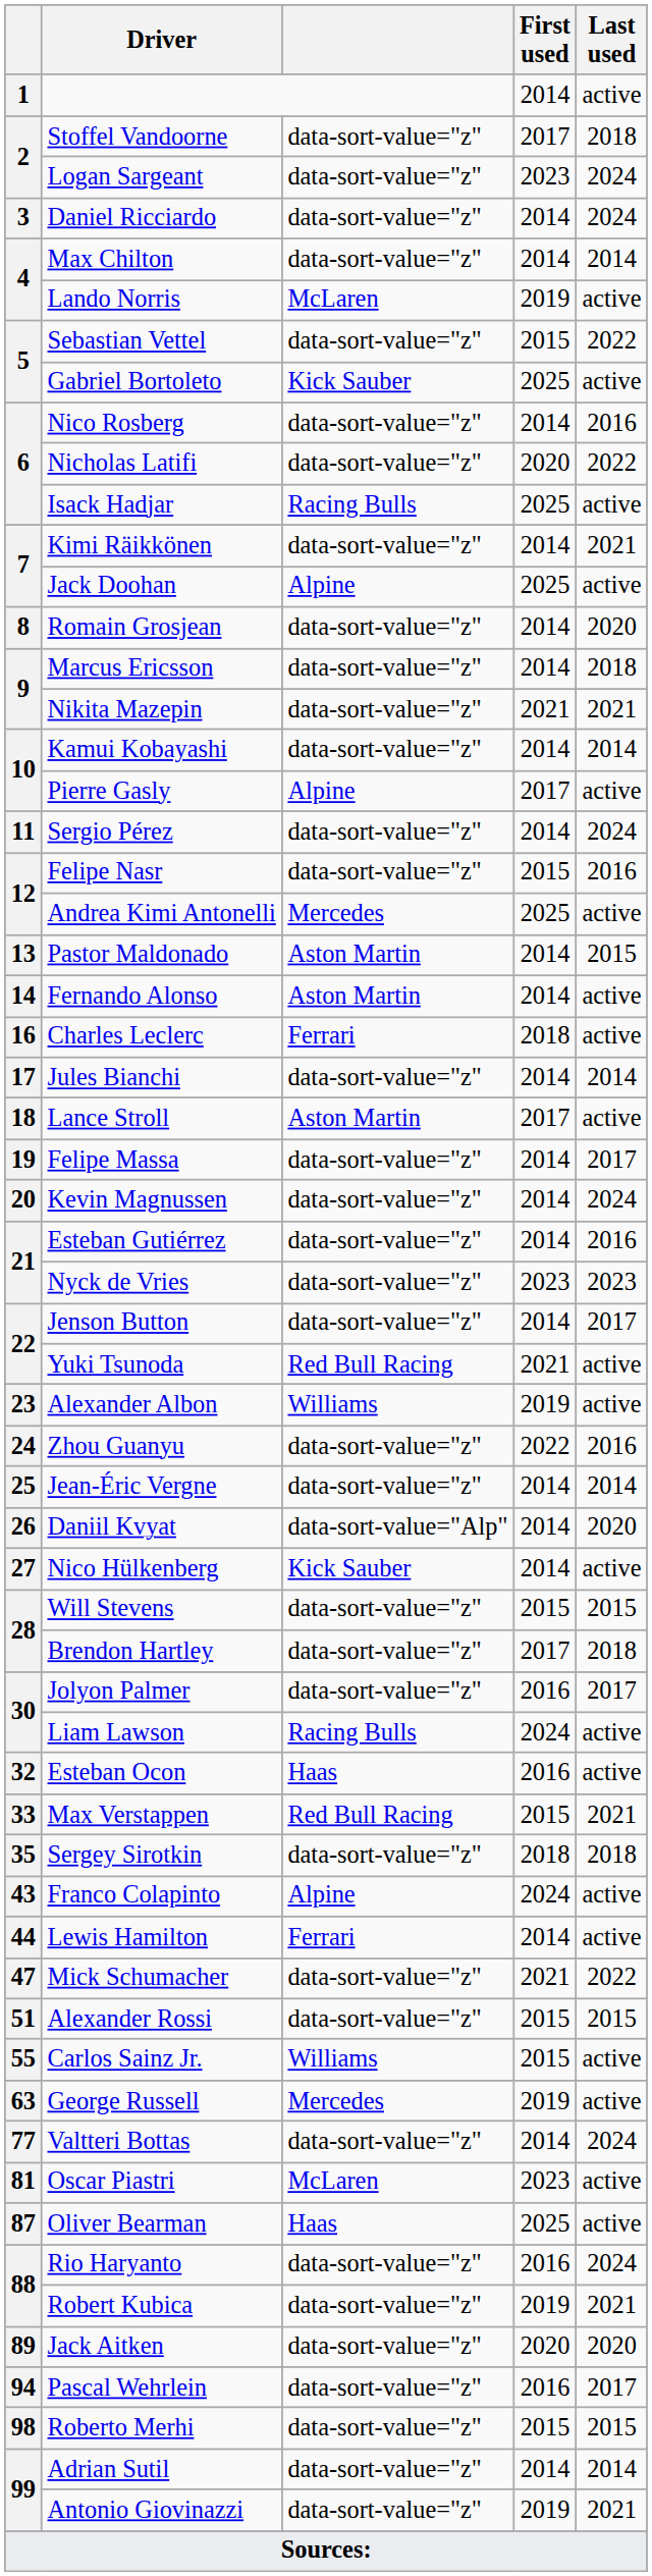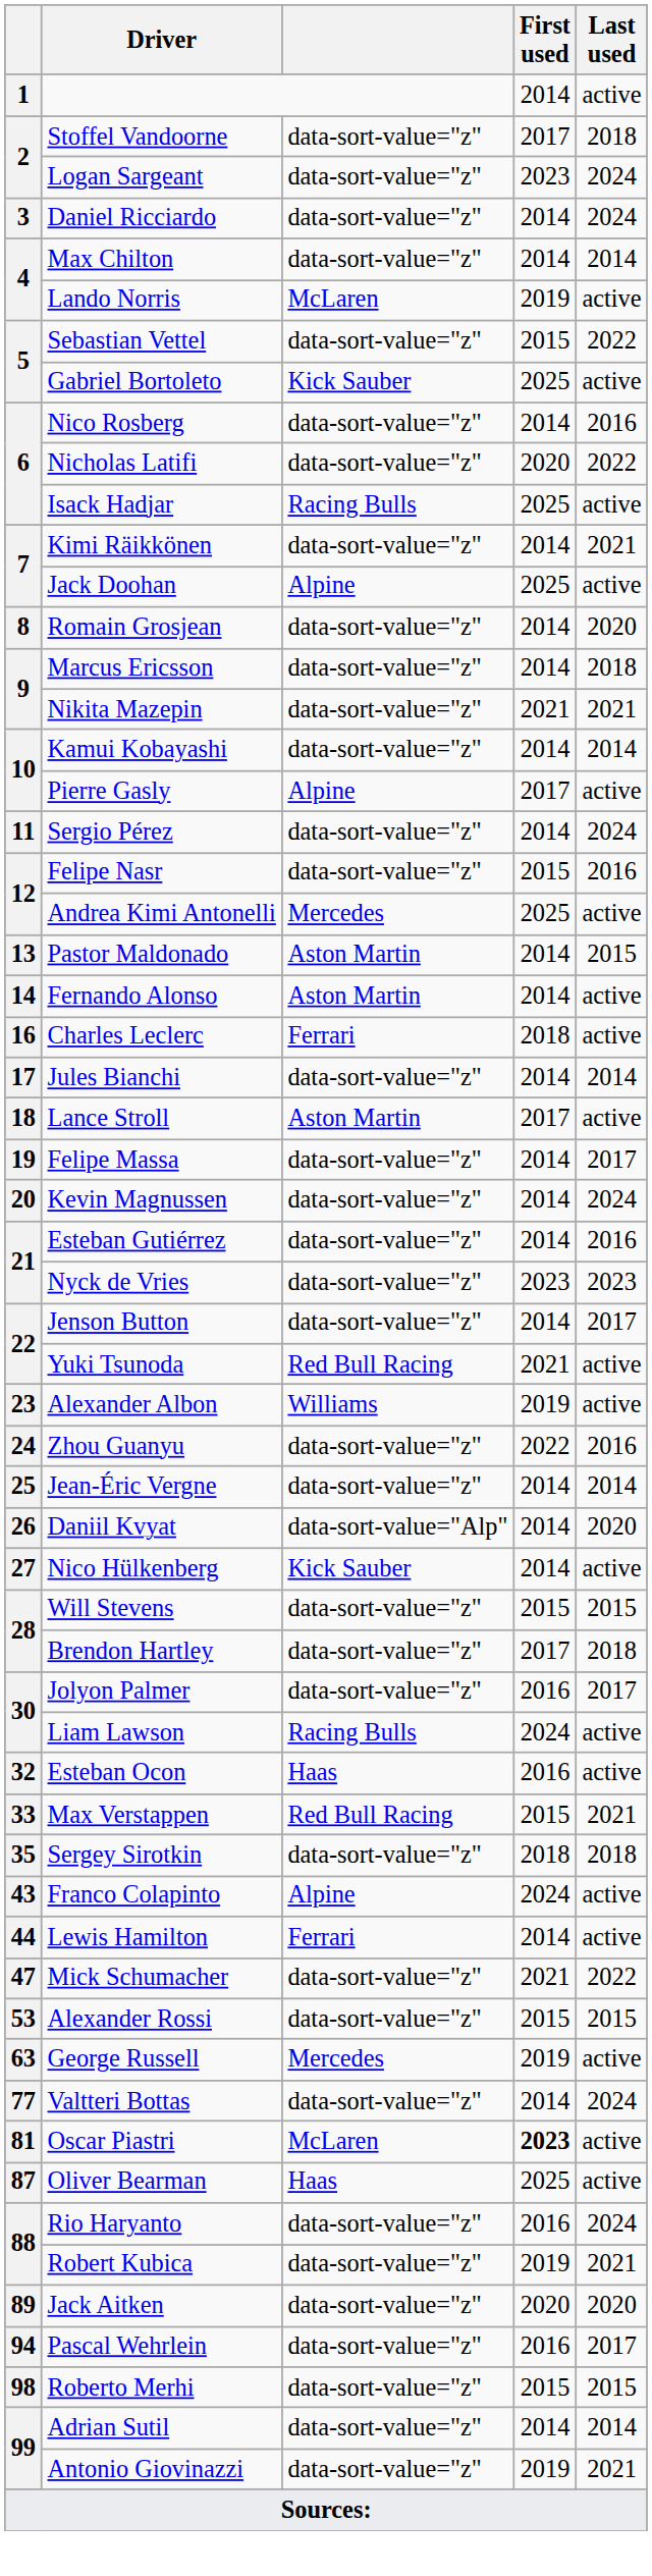Alexander Rossi | column 1: 51 -> 53
- row: 55 | Carlos Sainz Jr. | Williams | 2015 | active
Oscar Piastri | First used: normal -> bold
